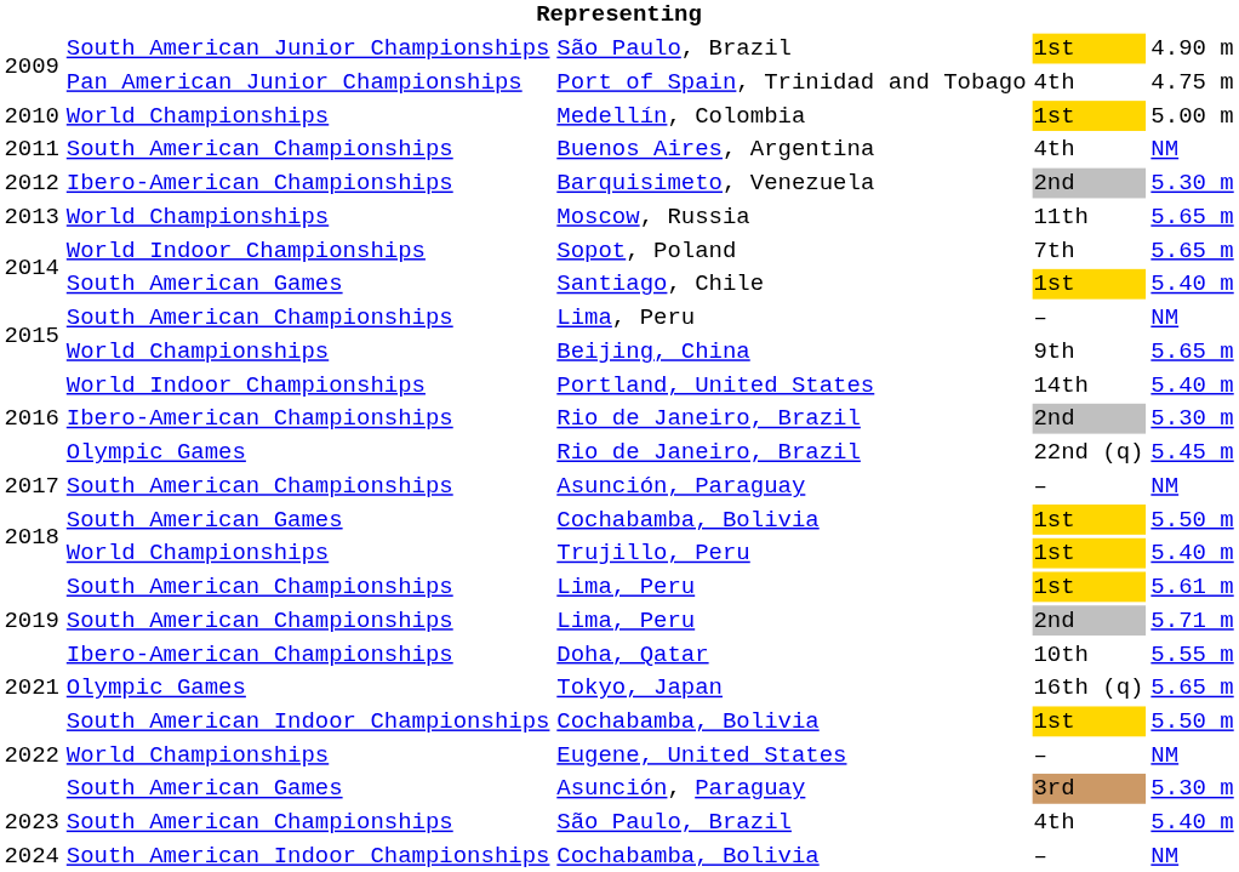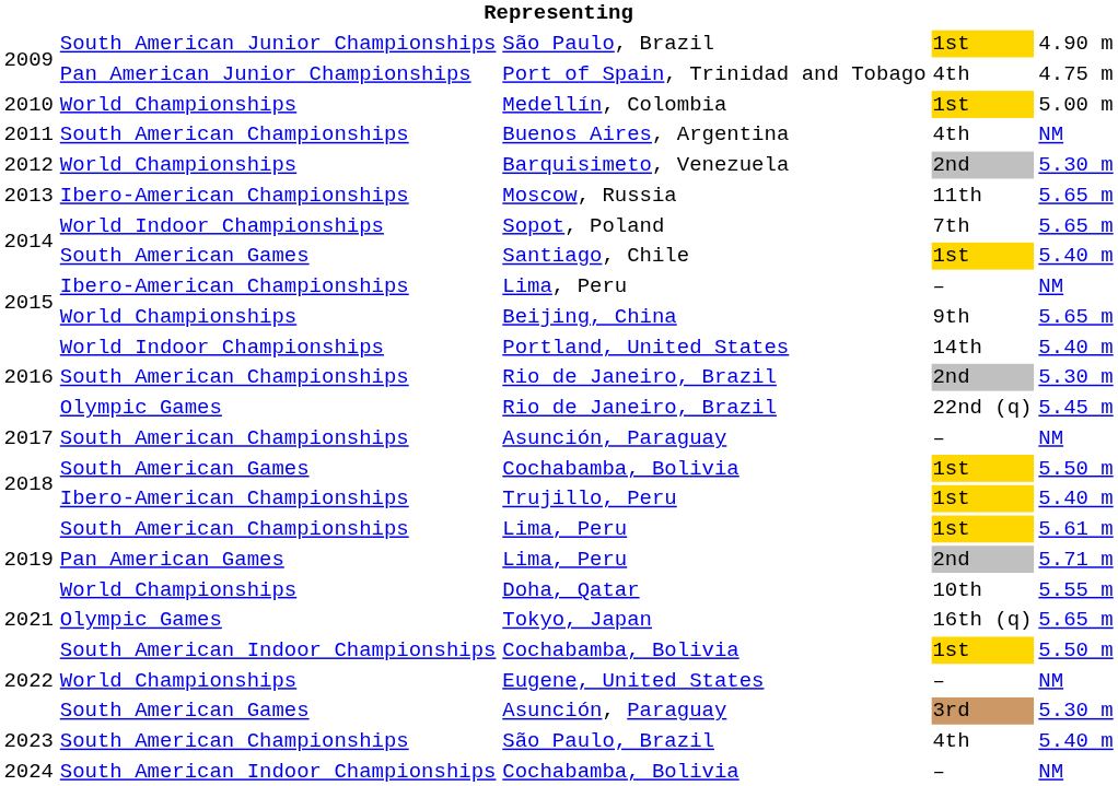Barquisimeto, Venezuela | column 2: Ibero-American Championships -> World Championships
Moscow, Russia | column 2: World Championships -> Ibero-American Championships
Lima, Peru / – | column 2: South American Championships -> Ibero-American Championships
Rio de Janeiro, Brazil / 2nd | column 2: Ibero-American Championships -> South American Championships
Trujillo, Peru | column 2: World Championships -> Ibero-American Championships
Lima, Peru / 2nd | column 2: South American Championships -> Pan American Games
Doha, Qatar | column 2: Ibero-American Championships -> World Championships
